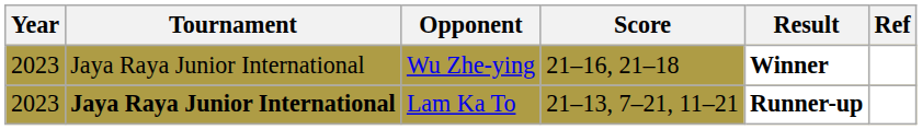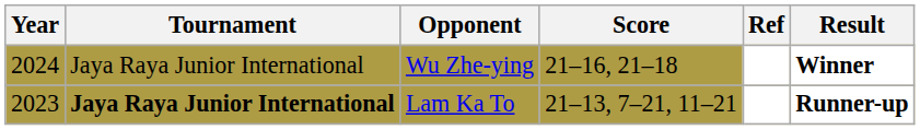columns swapped: Result <-> Ref
Wu Zhe-ying | Year: 2023 -> 2024
